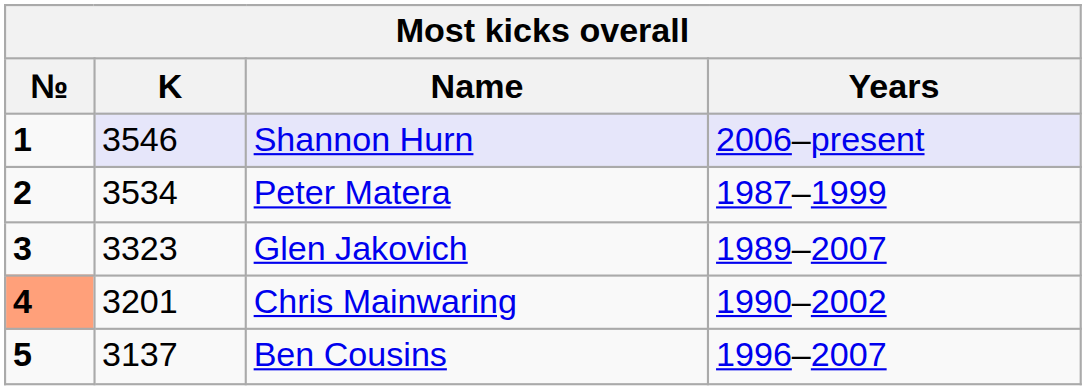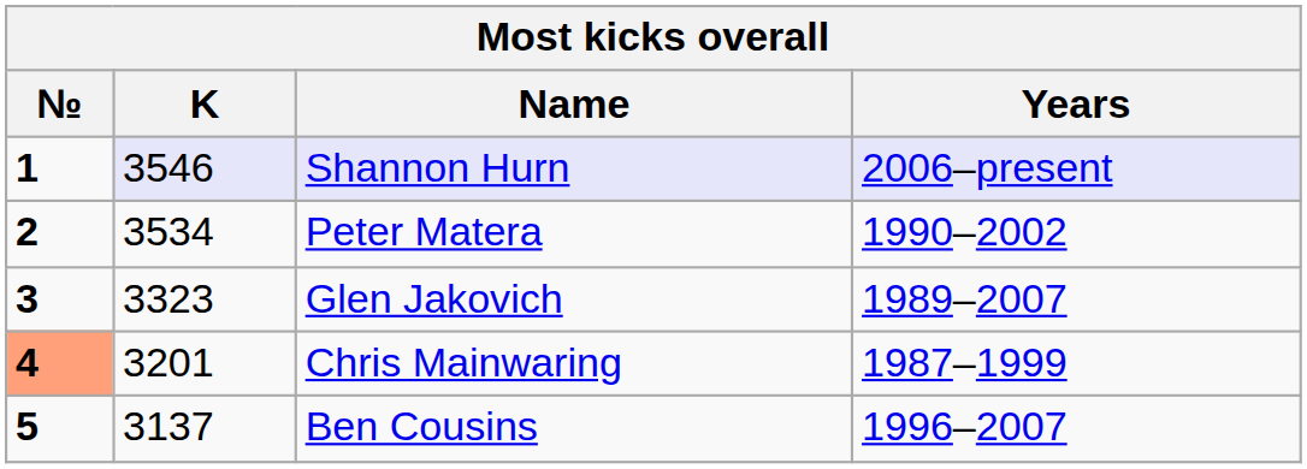Peter Matera | Years: 1987–1999 -> 1990–2002
Chris Mainwaring | Years: 1990–2002 -> 1987–1999
